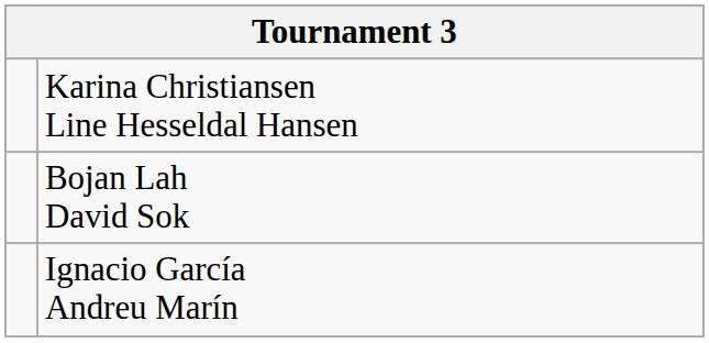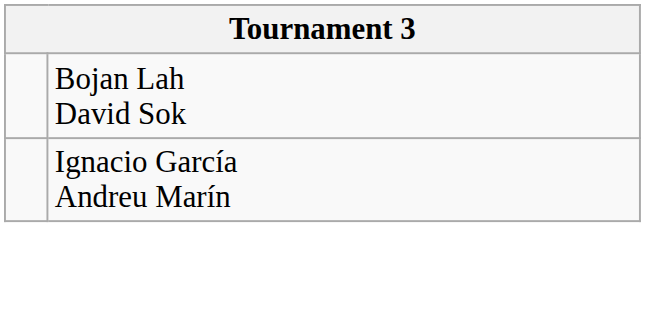- row: Karina Christiansen Line Hesseldal Hansen
